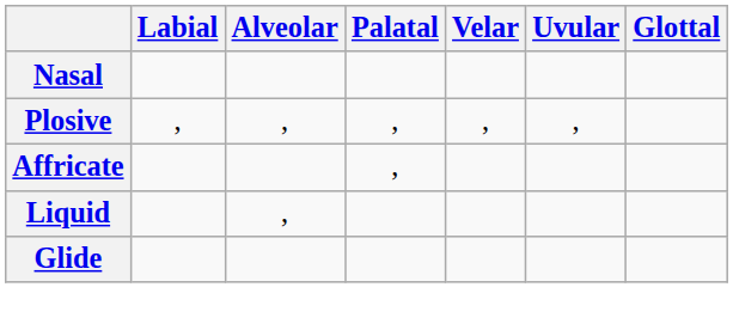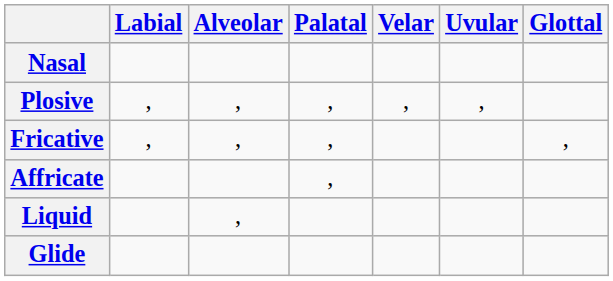+ row: Fricative | , | , | , | ,
